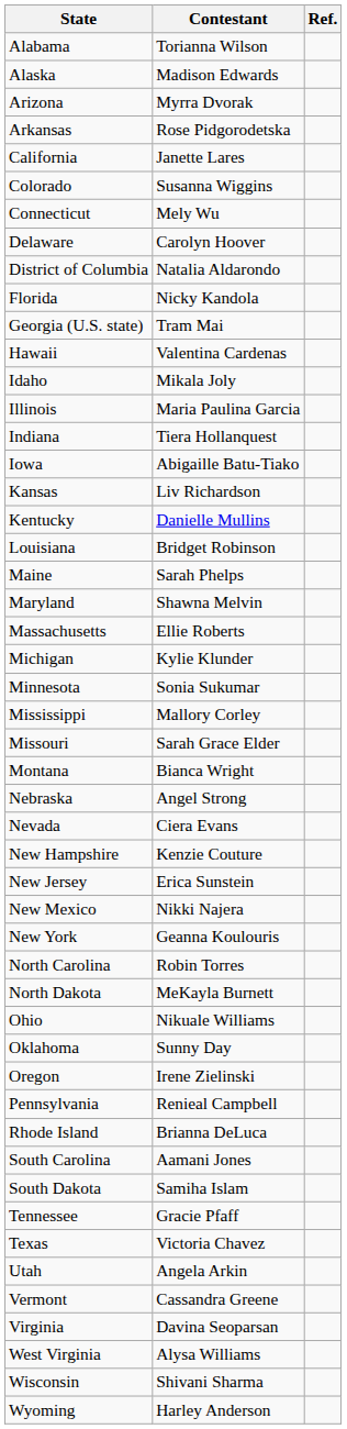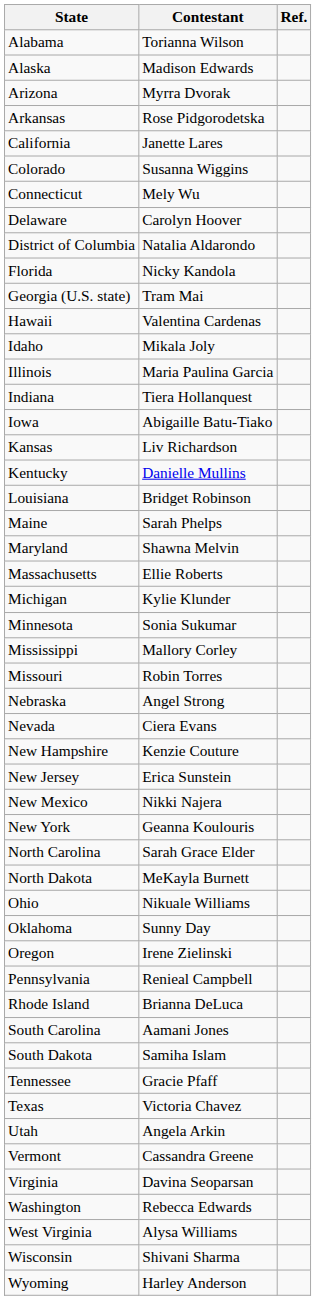Missouri | Contestant: Sarah Grace Elder -> Robin Torres
- row: Montana | Bianca Wright
North Carolina | Contestant: Robin Torres -> Sarah Grace Elder
+ row: Washington | Rebecca Edwards
